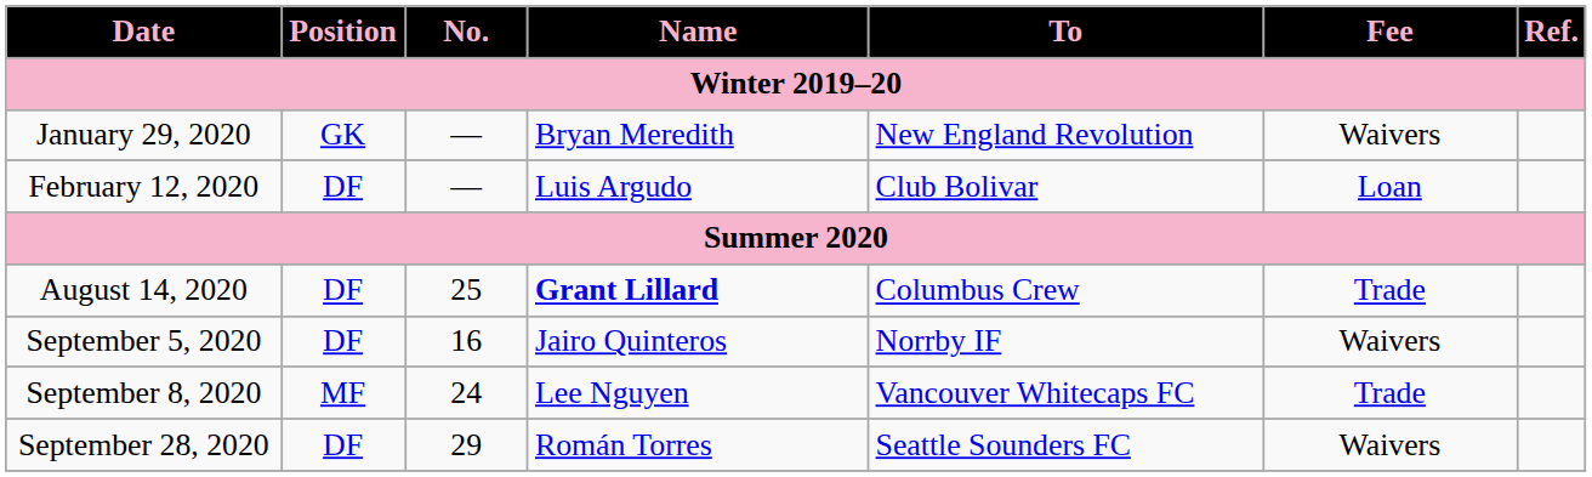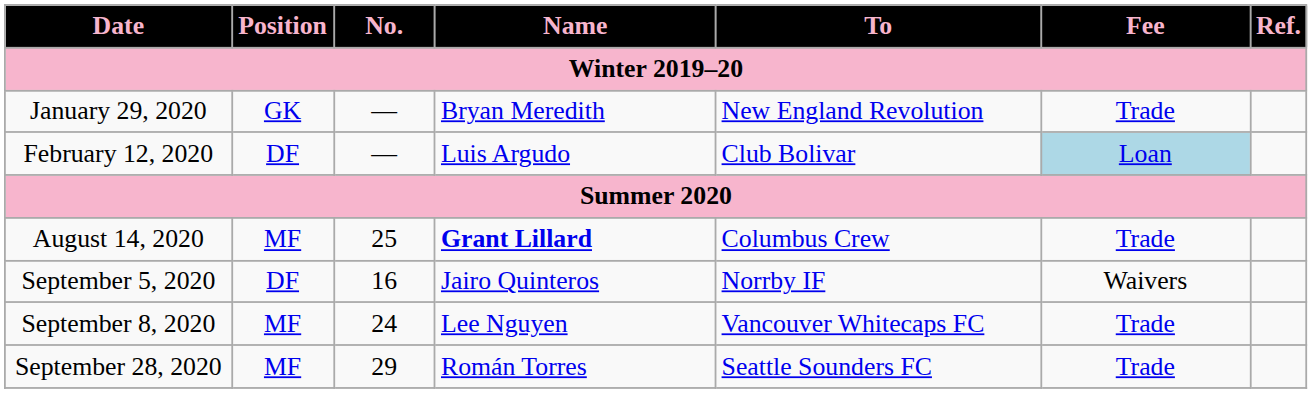January 29, 2020 | Fee: Waivers -> Trade
February 12, 2020 | Fee: no background -> lightblue background
August 14, 2020 | Position: DF -> MF
September 28, 2020 | Position: DF -> MF
September 28, 2020 | Fee: Waivers -> Trade
